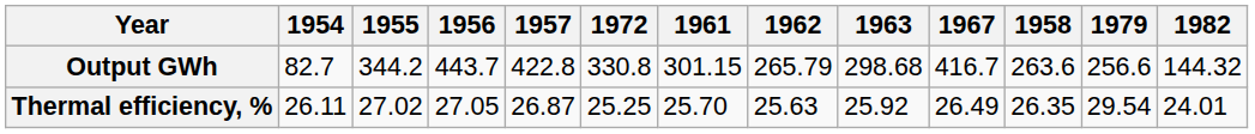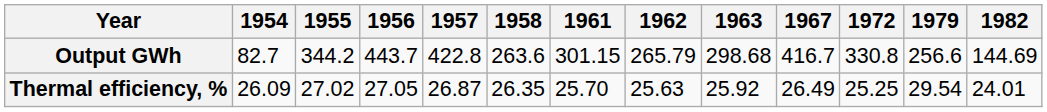columns swapped: 1958 <-> 1972
Output GWh | 1982: 144.32 -> 144.69
Thermal efficiency, % | 1954: 26.11 -> 26.09
